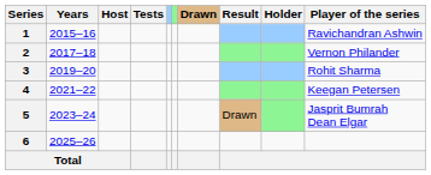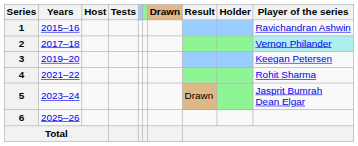2 | Player of the series: no background -> paleturquoise background
3 | Player of the series: Rohit Sharma -> Keegan Petersen
4 | Player of the series: Keegan Petersen -> Rohit Sharma
